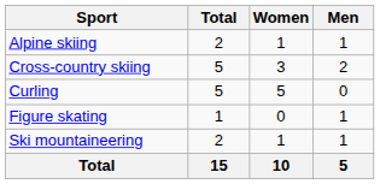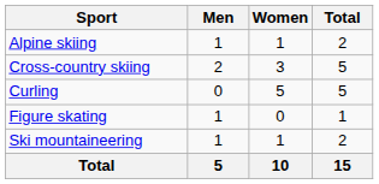columns swapped: Men <-> Total
